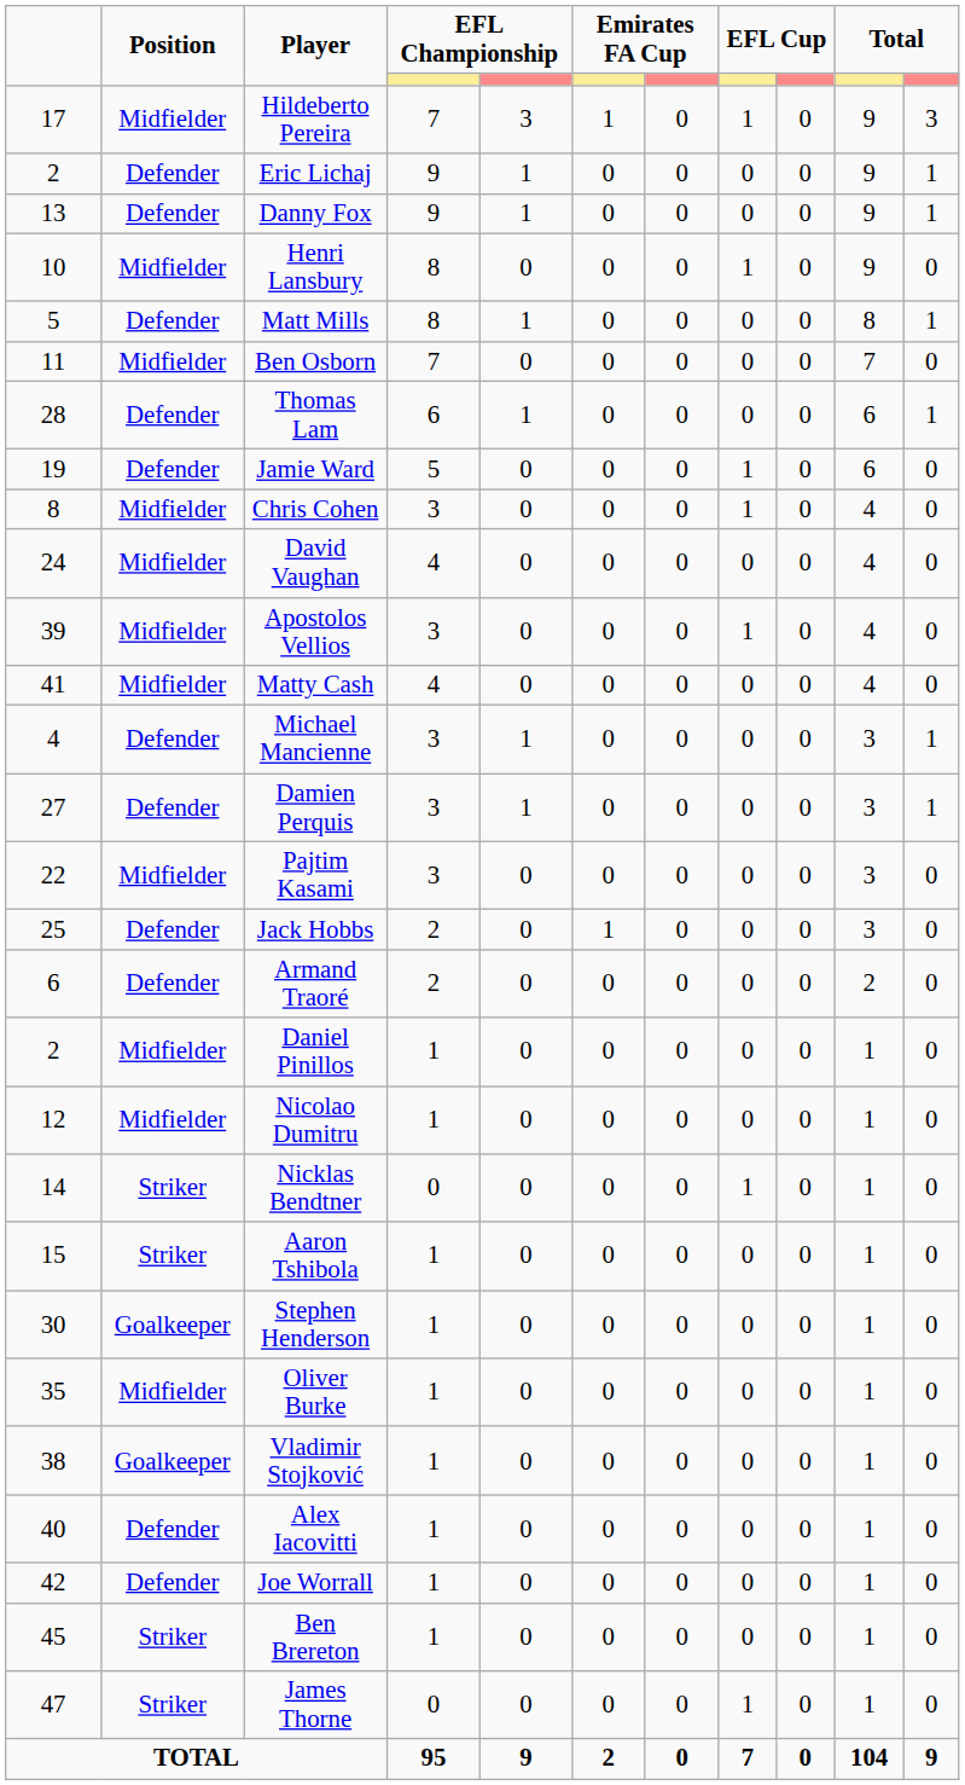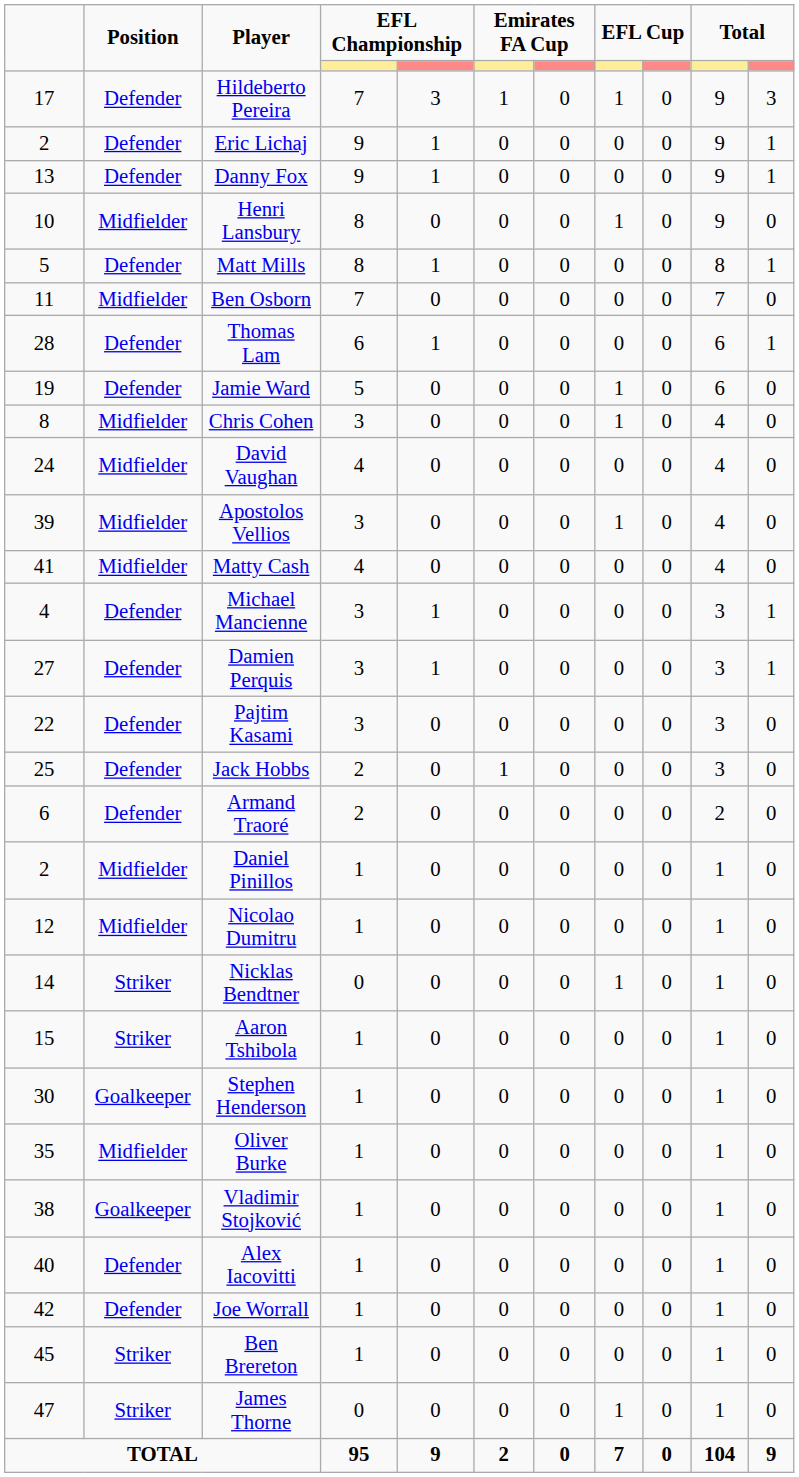Hildeberto Pereira | Position: Midfielder -> Defender
Pajtim Kasami | Position: Midfielder -> Defender
